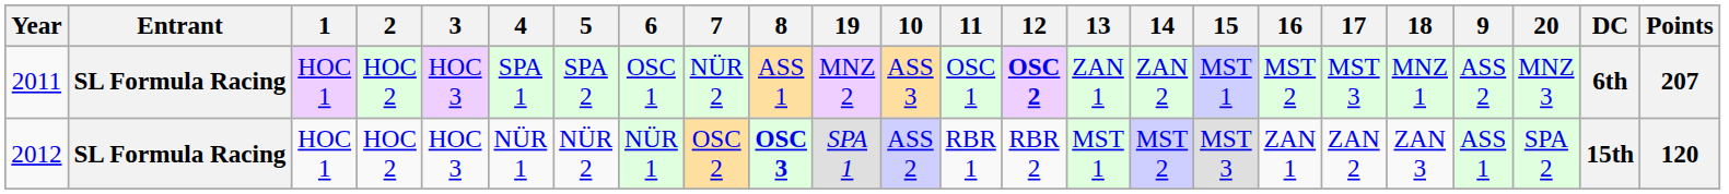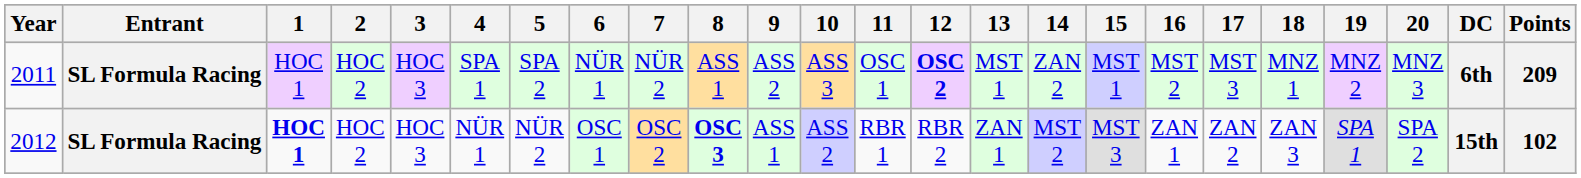columns swapped: 9 <-> 19
2011 | 6: OSC 1 -> NÜR 1
2011 | 13: ZAN 1 -> MST 1
2011 | Points: 207 -> 209
2012 | 1: normal -> bold
2012 | 6: NÜR 1 -> OSC 1
2012 | 13: MST 1 -> ZAN 1
2012 | Points: 120 -> 102
